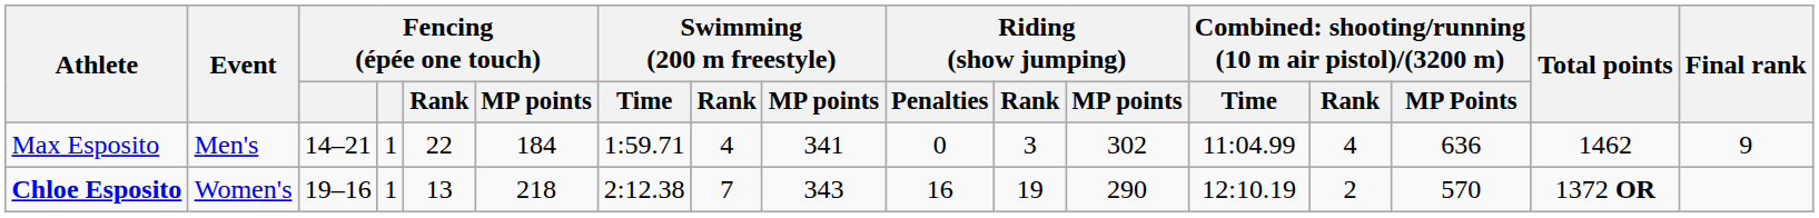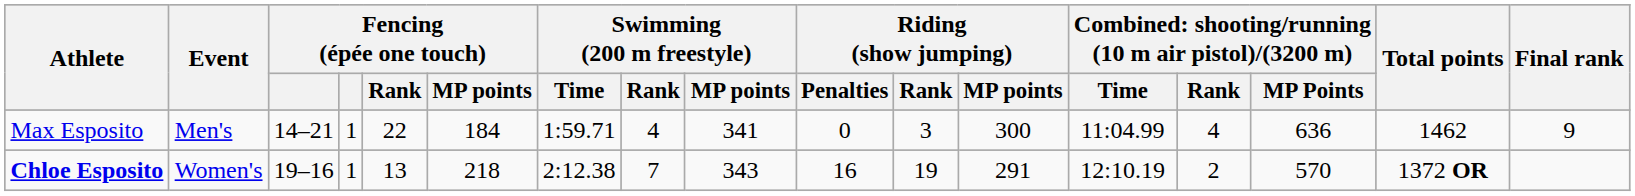Max Esposito | Riding (show jumping) / MP points: 302 -> 300
Chloe Esposito | Riding (show jumping) / MP points: 290 -> 291
